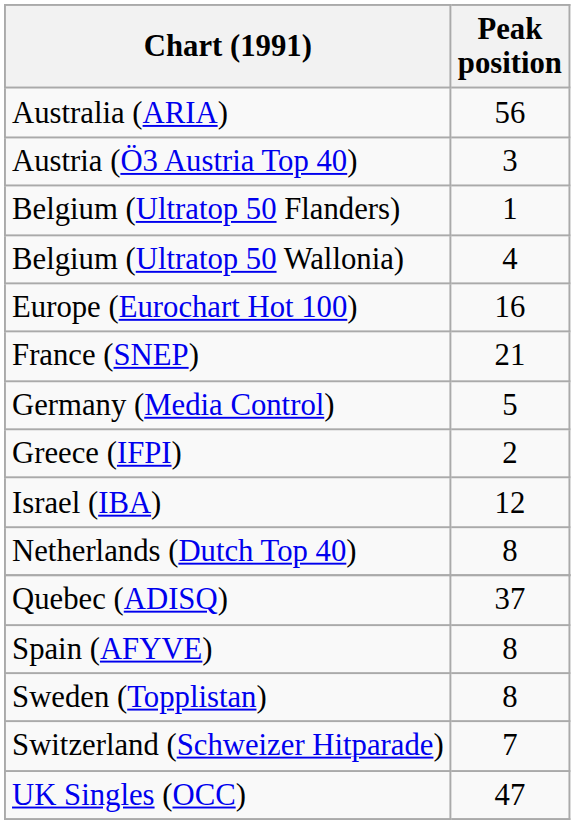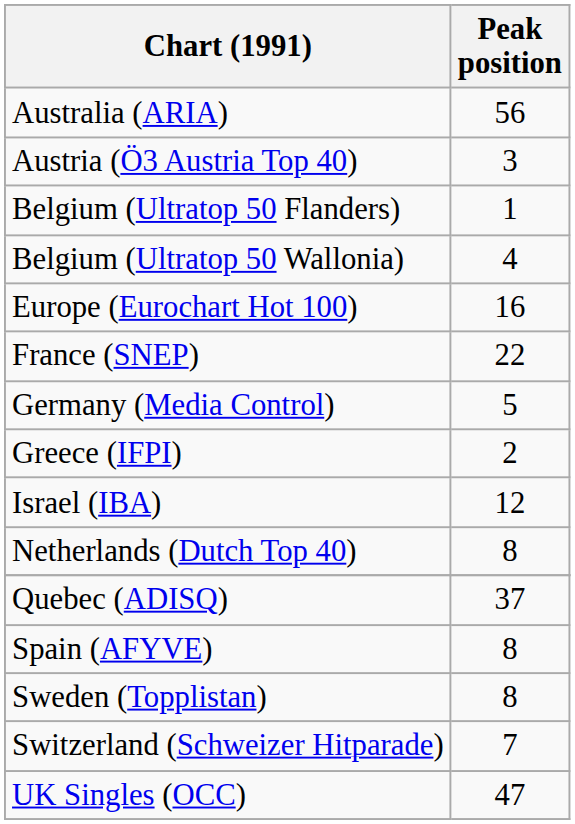France (SNEP) | Peak position: 21 -> 22
